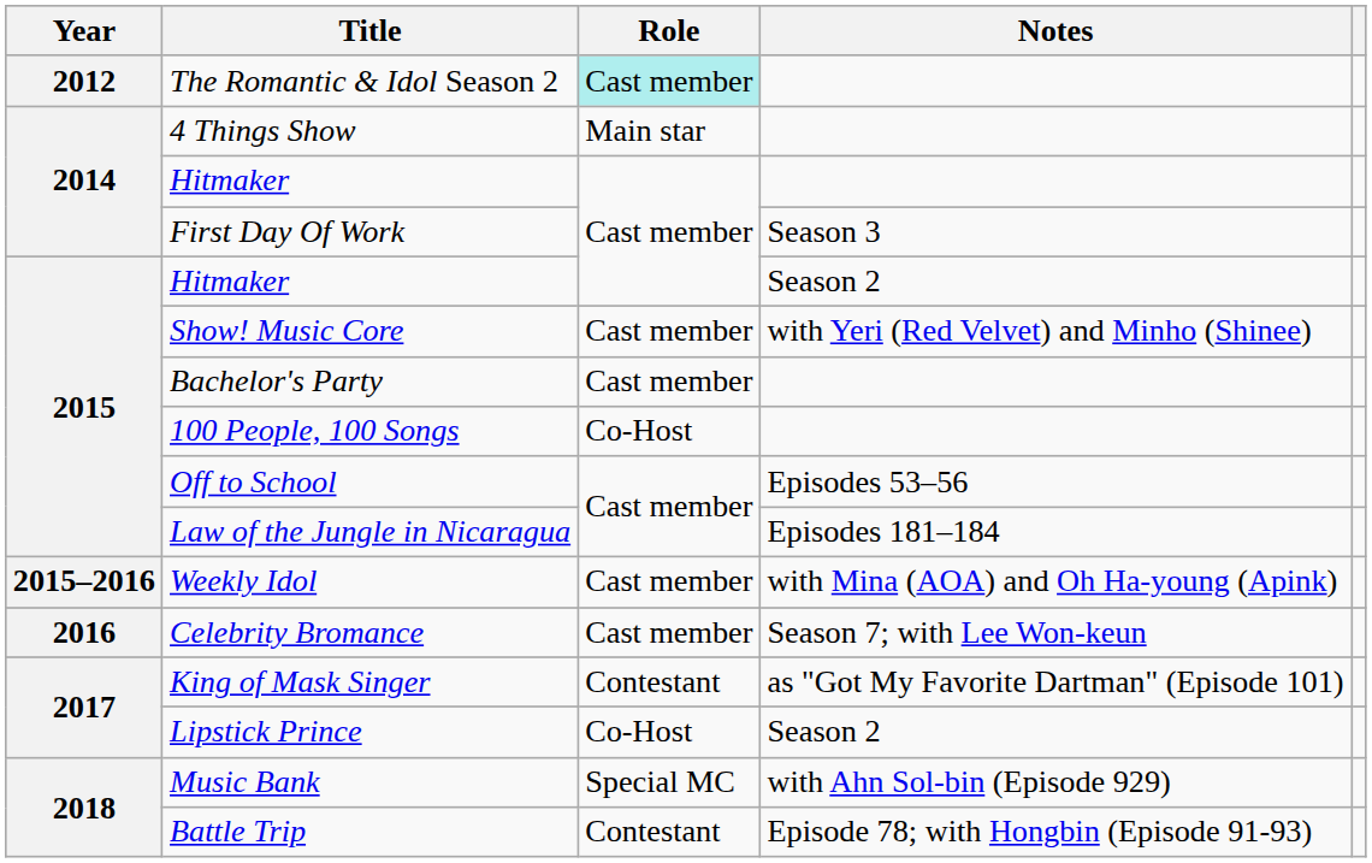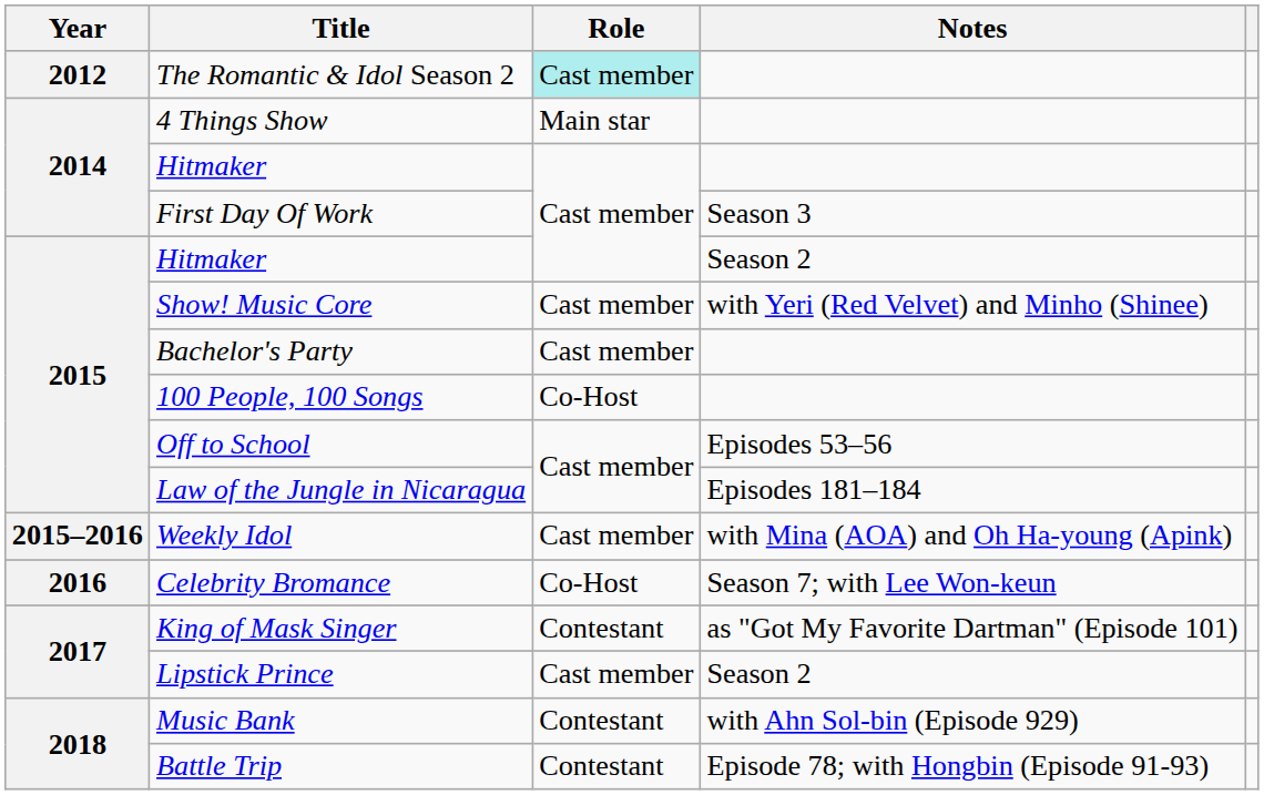Celebrity Bromance | Role: Cast member -> Co-Host
Lipstick Prince | Role: Co-Host -> Cast member
Music Bank | Role: Special MC -> Contestant
